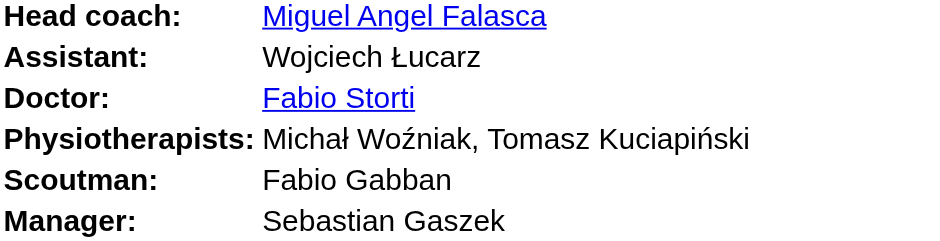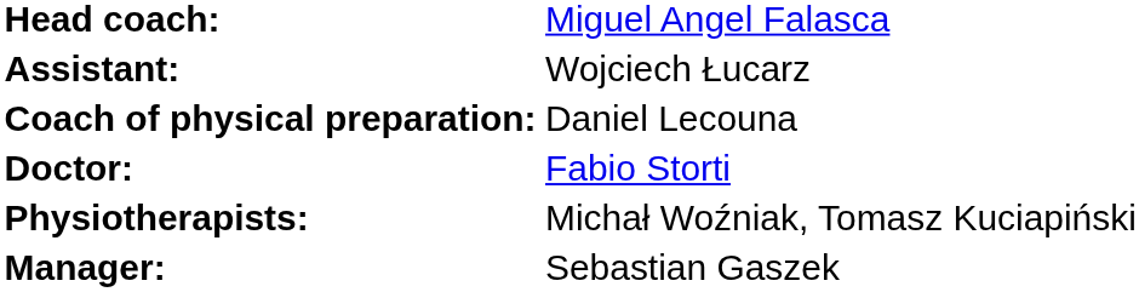+ row: Coach of physical preparation: | Daniel Lecouna
- row: Scoutman: | Fabio Gabban
